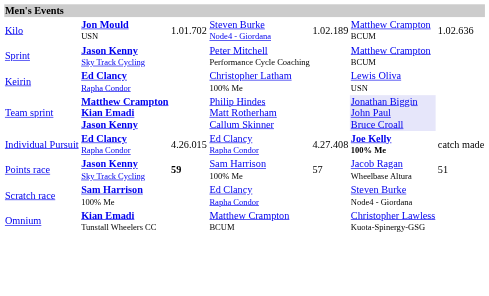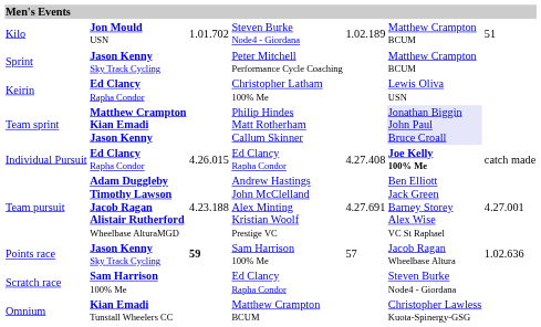Kilo | column 7: 1.02.636 -> 51
+ row: Team pursuit | Adam Duggleby Timothy Lawson Jacob Ragan Alistair Rutherford Wheelbase AlturaMGD | 4.23.188 | Andrew Hastings John McClelland Alex Minting Kristian Woolf Prestige VC | 4.27.691 | Ben Elliott Jack Green Barney Storey Alex Wise VC St Raphael | 4.27.001
Points race | column 7: 51 -> 1.02.636
